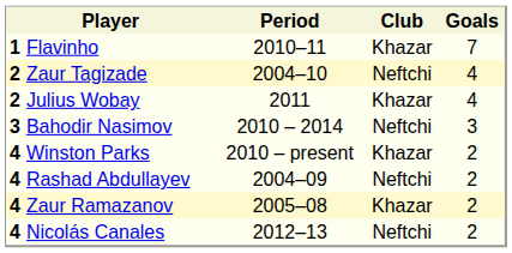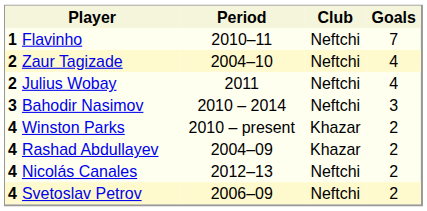Flavinho | Club: Khazar -> Neftchi
Julius Wobay | Club: Khazar -> Neftchi
Rashad Abdullayev | Club: Neftchi -> Khazar
- row: 4 | Zaur Ramazanov | 2005–08 | Khazar | 2
+ row: 4 | Svetoslav Petrov | 2006–09 | Neftchi | 2
